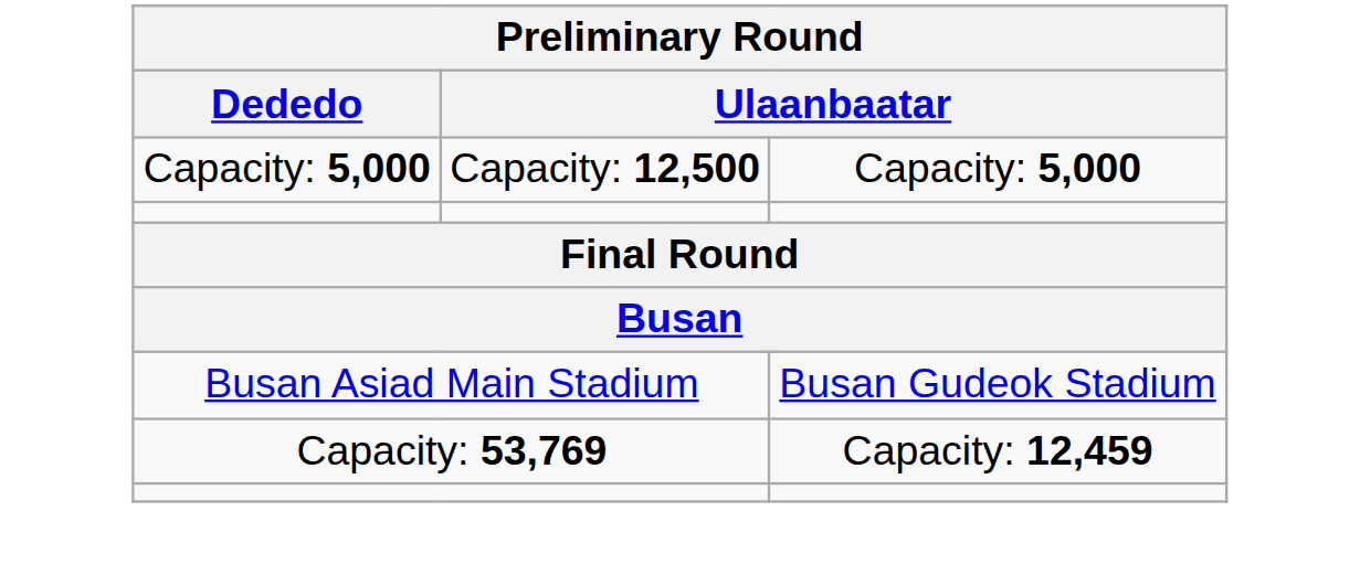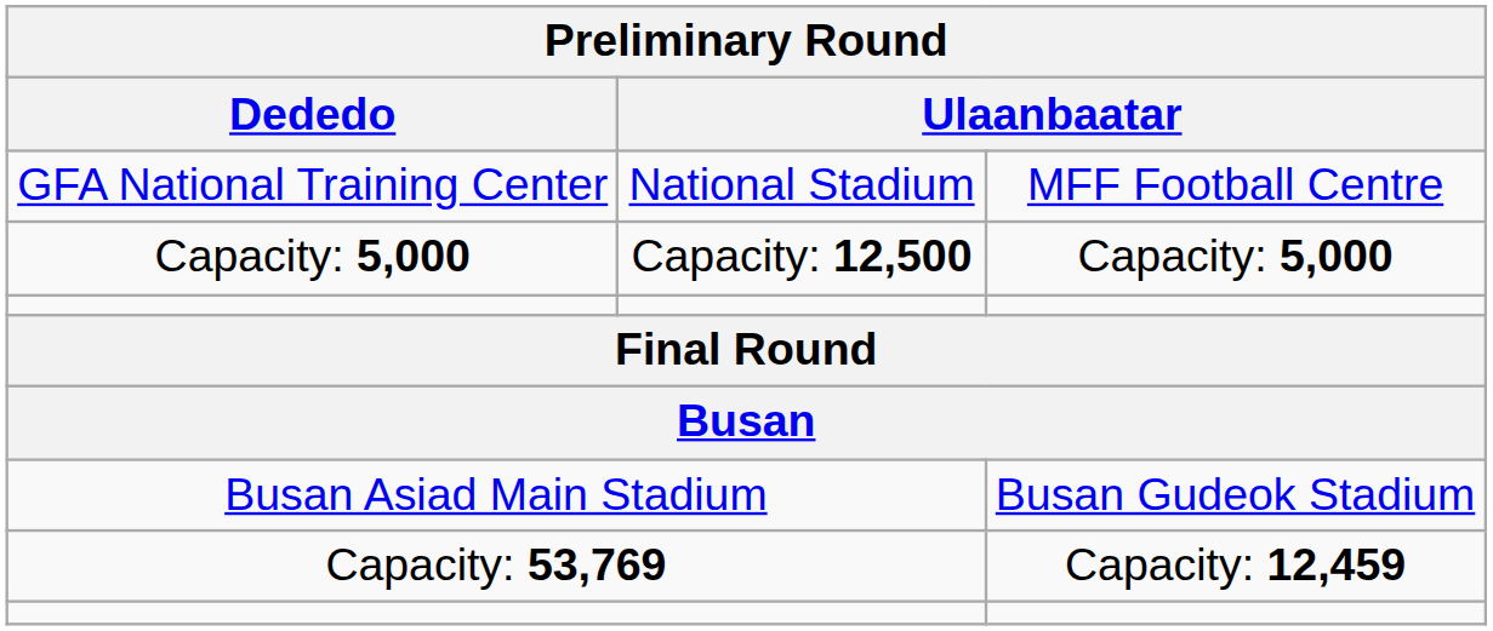+ row: GFA National Training Center | National Stadium | MFF Football Centre
